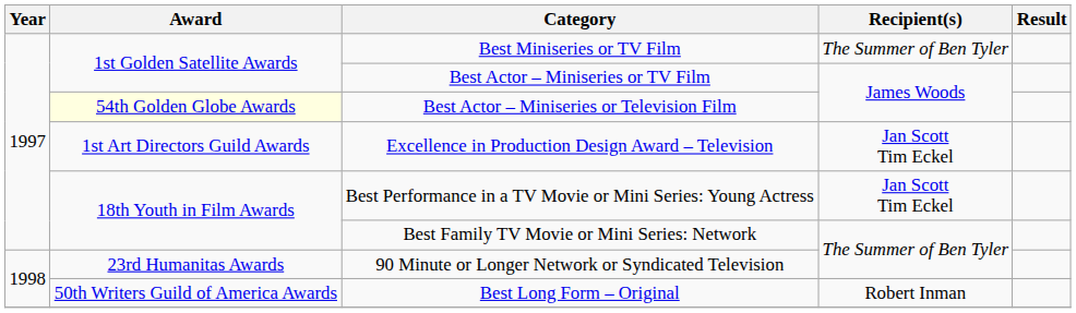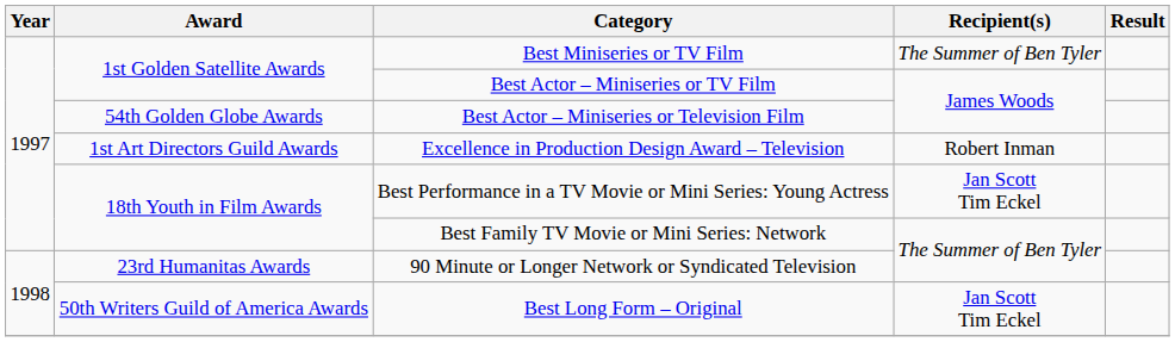Best Actor – Miniseries or Television Film | Award: lightyellow background -> no background
Excellence in Production Design Award – Television | Recipient(s): Jan Scott Tim Eckel -> Robert Inman
Best Long Form – Original | Recipient(s): Robert Inman -> Jan Scott Tim Eckel
